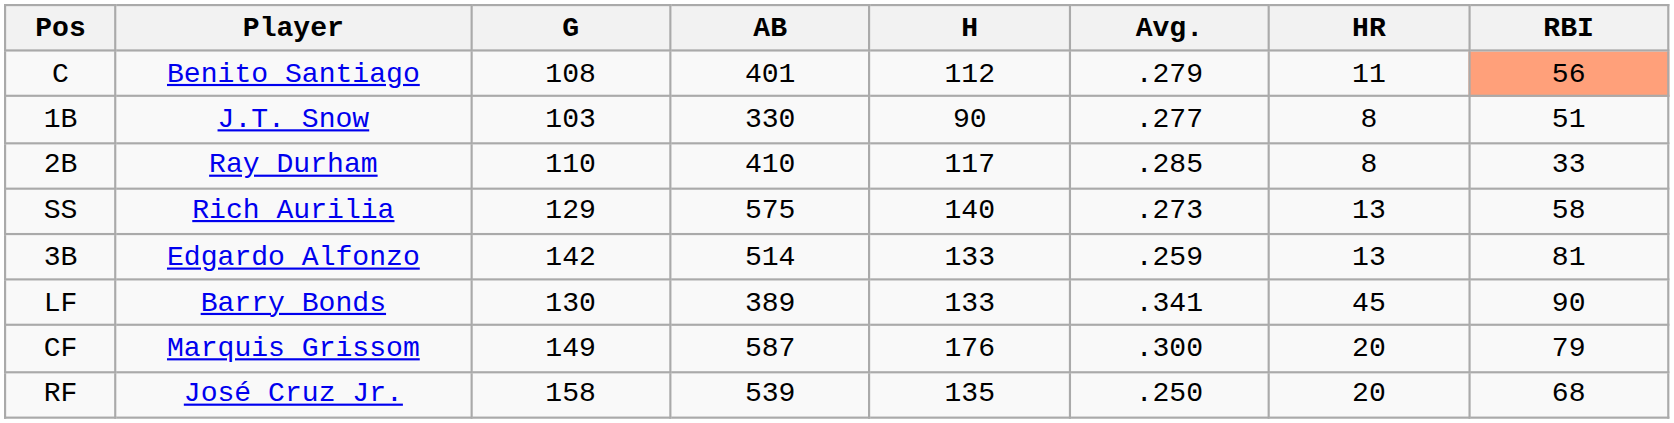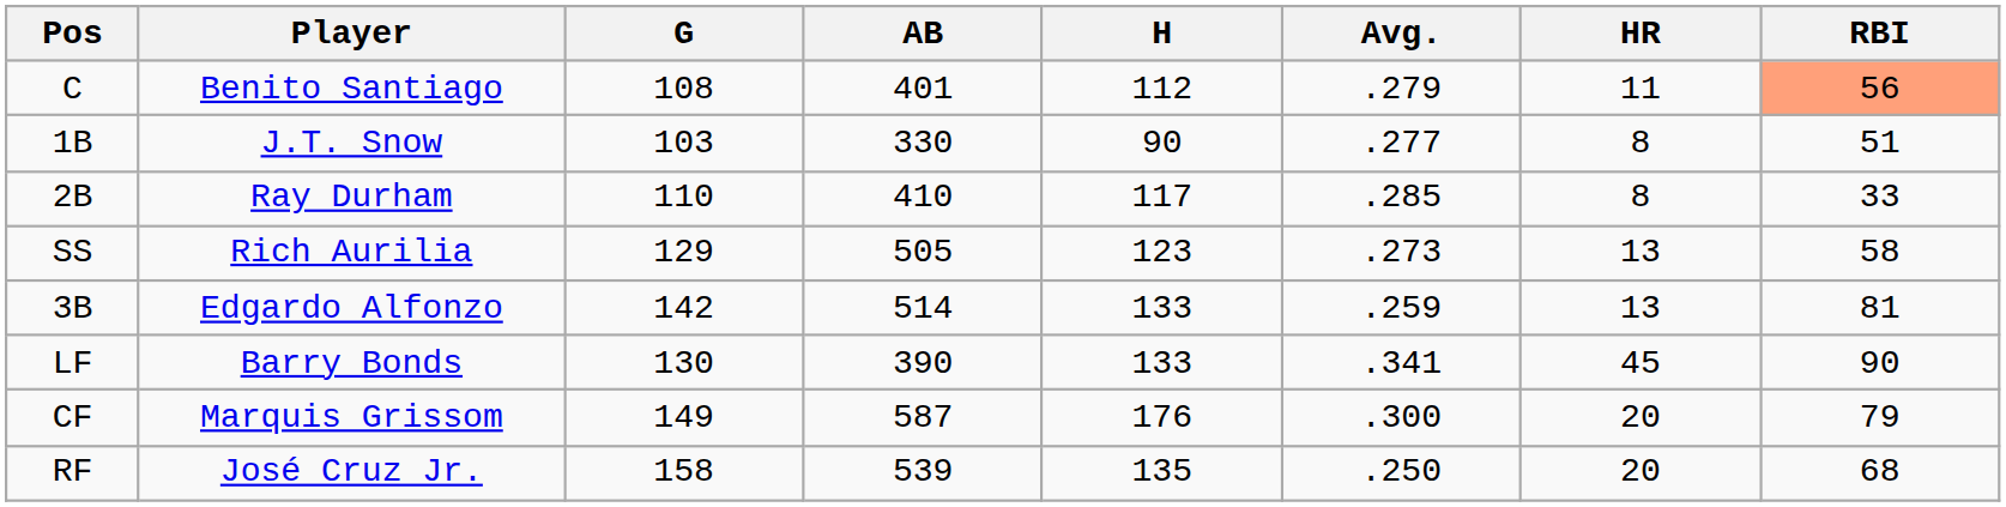SS | AB: 575 -> 505
SS | H: 140 -> 123
LF | AB: 389 -> 390
